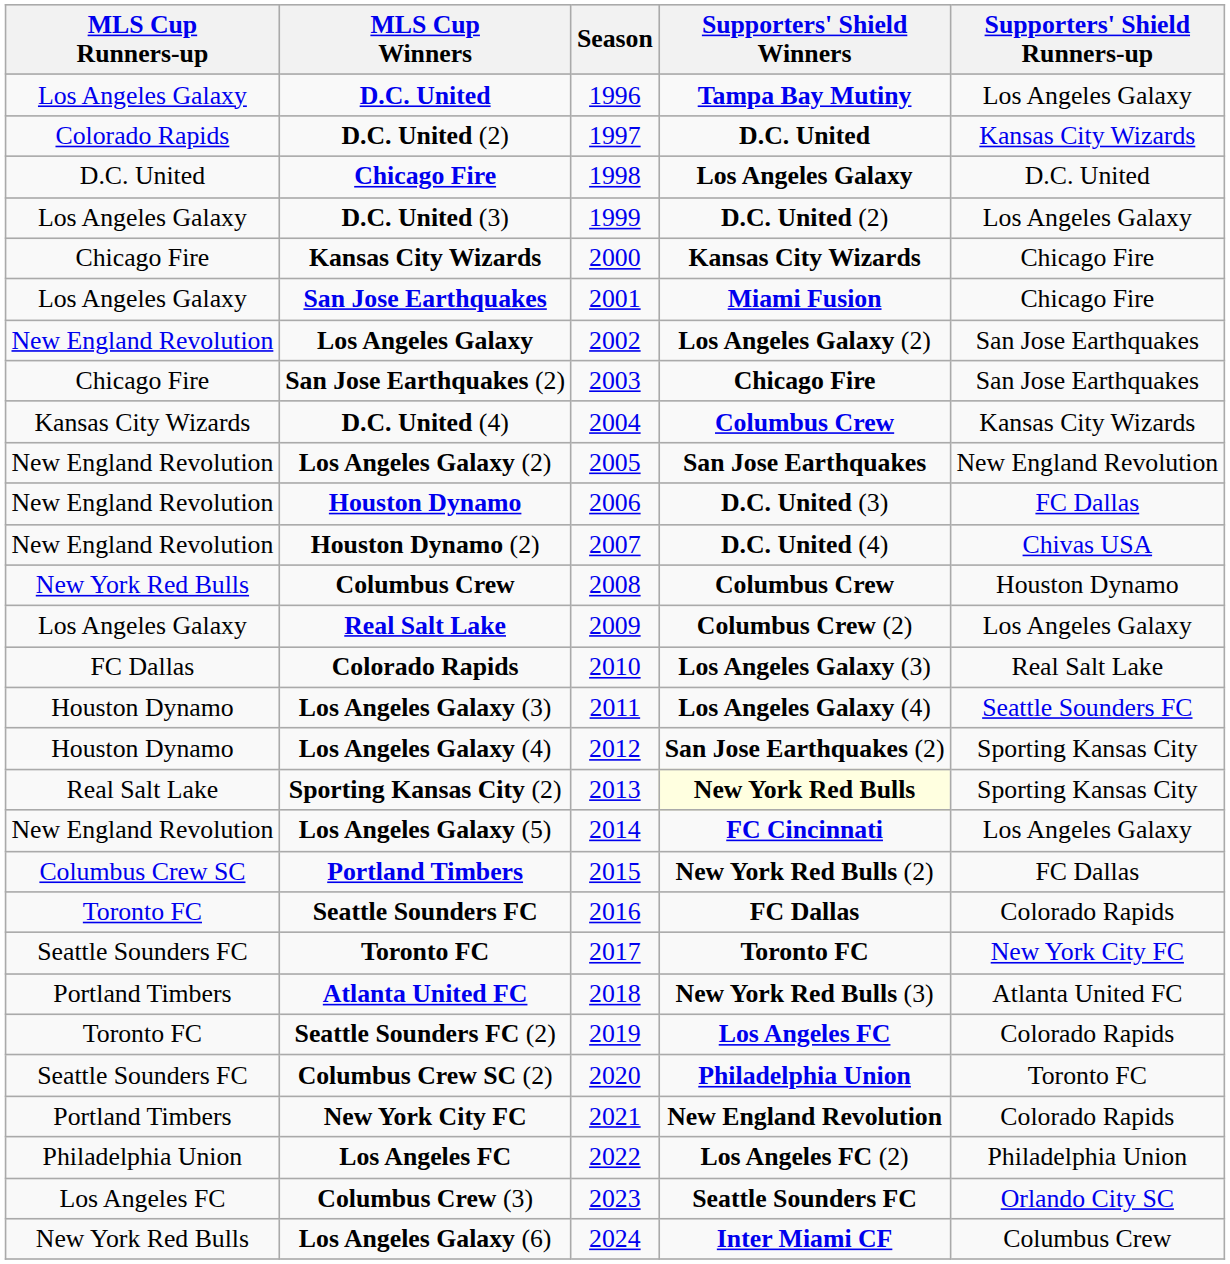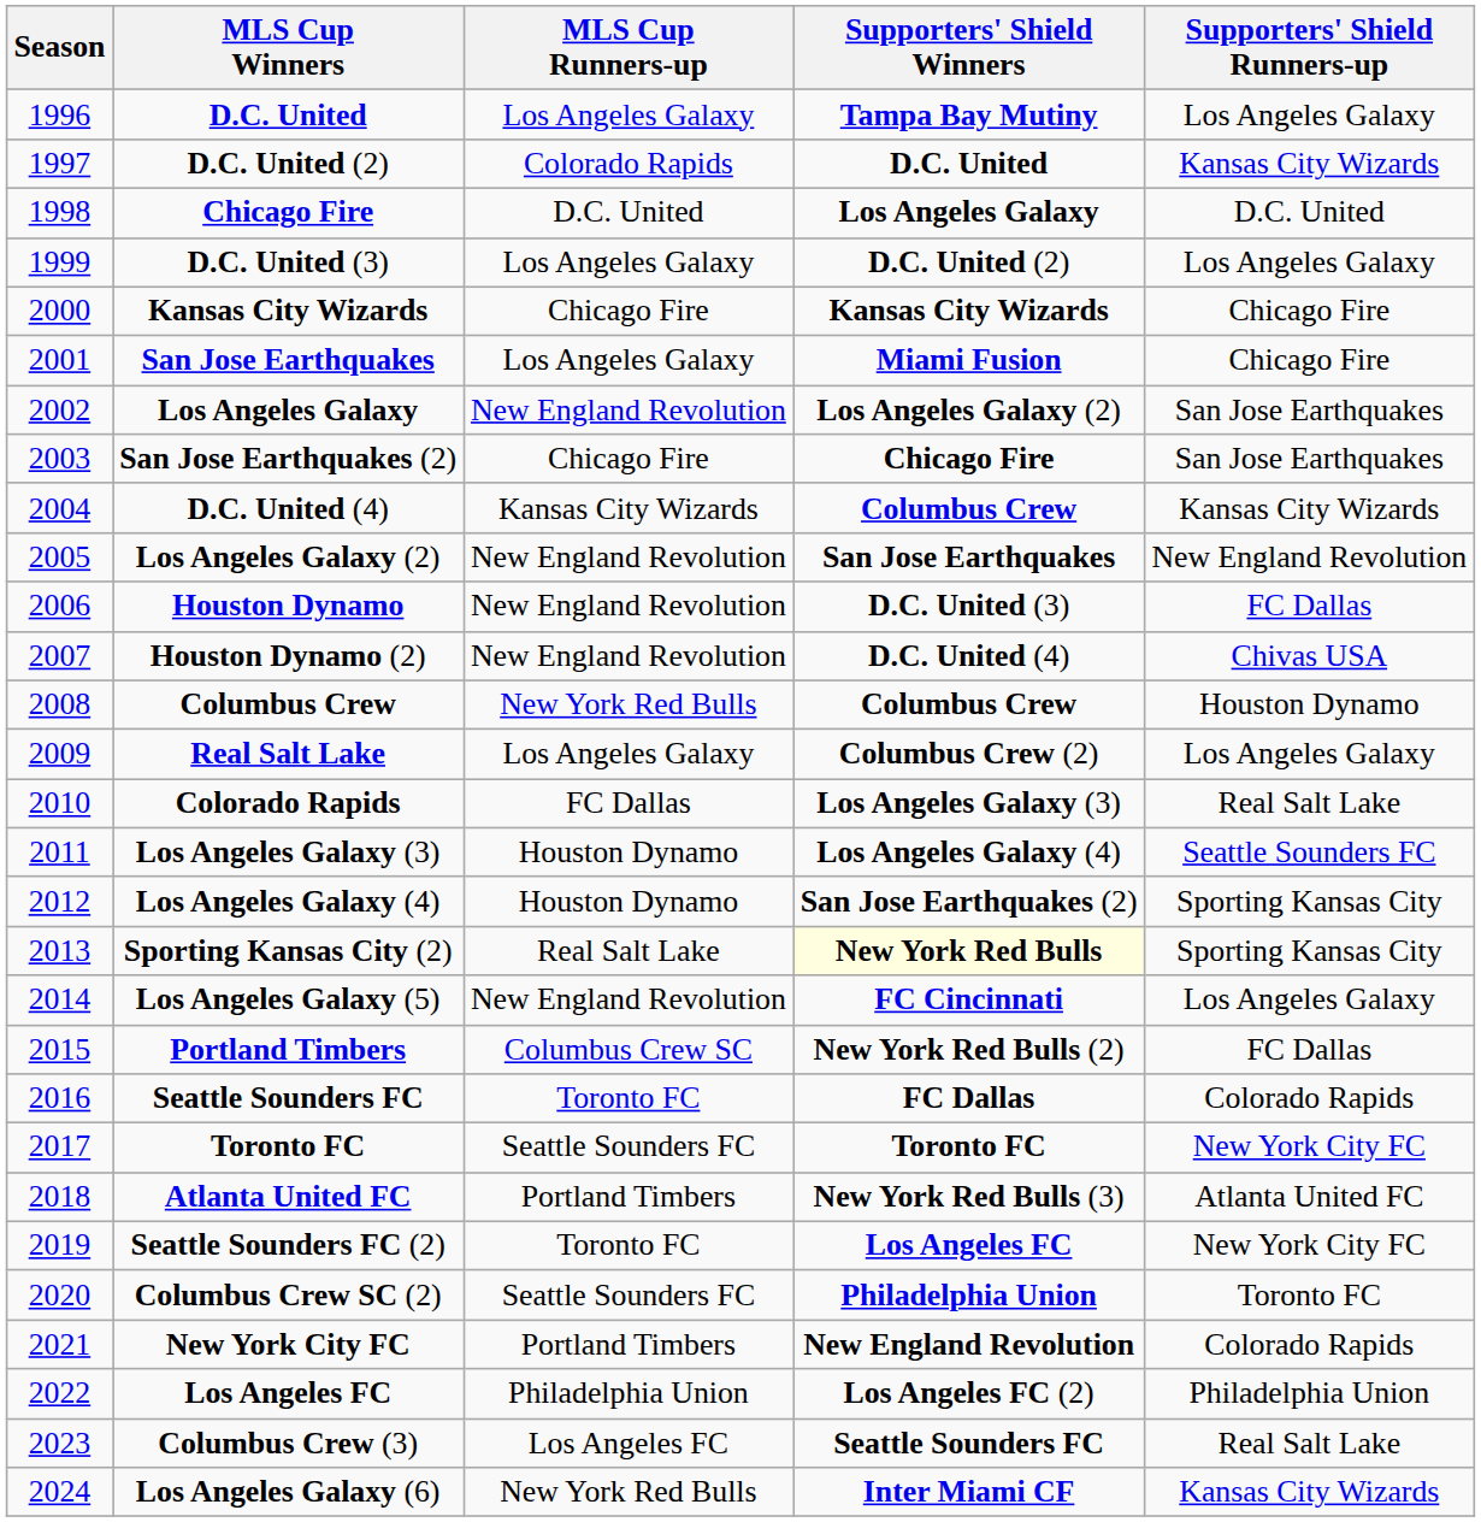columns swapped: Season <-> MLS Cup Runners-up
Seattle Sounders FC (2) | Supporters' Shield Runners-up: Colorado Rapids -> New York City FC
Columbus Crew (3) | Supporters' Shield Runners-up: Orlando City SC -> Real Salt Lake
Los Angeles Galaxy (6) | Supporters' Shield Runners-up: Columbus Crew -> Kansas City Wizards
